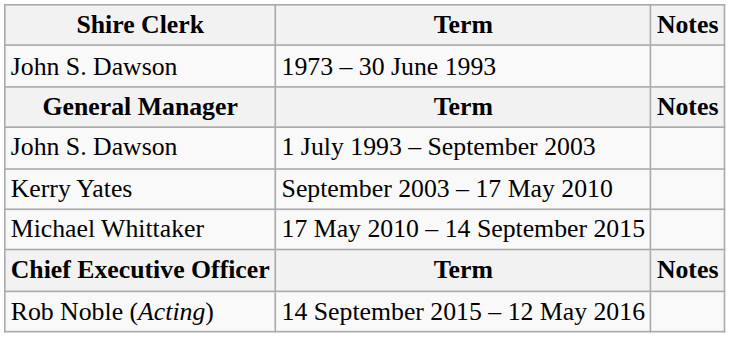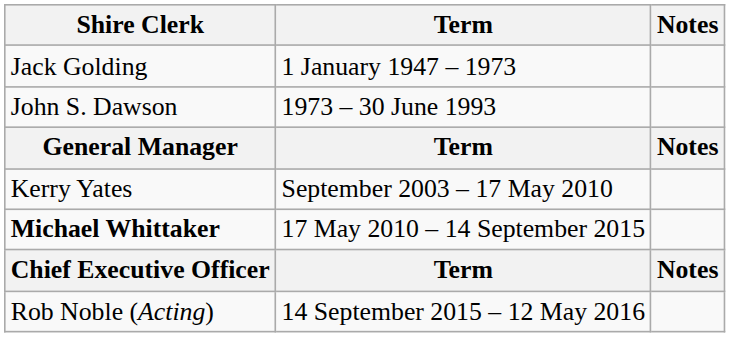+ row: Jack Golding | 1 January 1947 – 1973
- row: John S. Dawson | 1 July 1993 – September 2003
17 May 2010 – 14 September 2015 | Shire Clerk: normal -> bold
